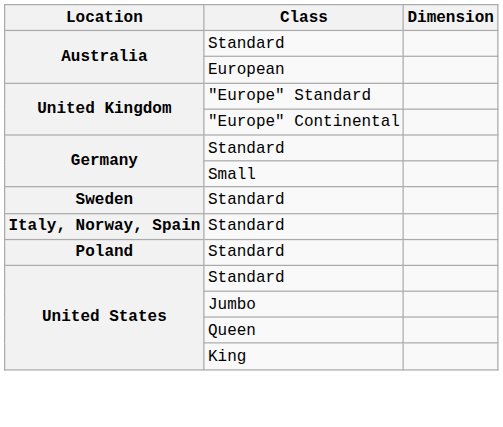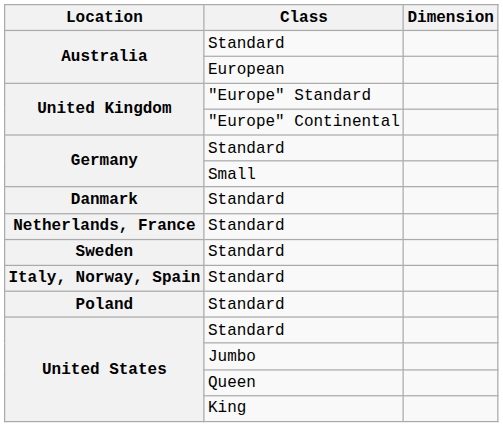+ row: Danmark | Standard
+ row: Netherlands, France | Standard
